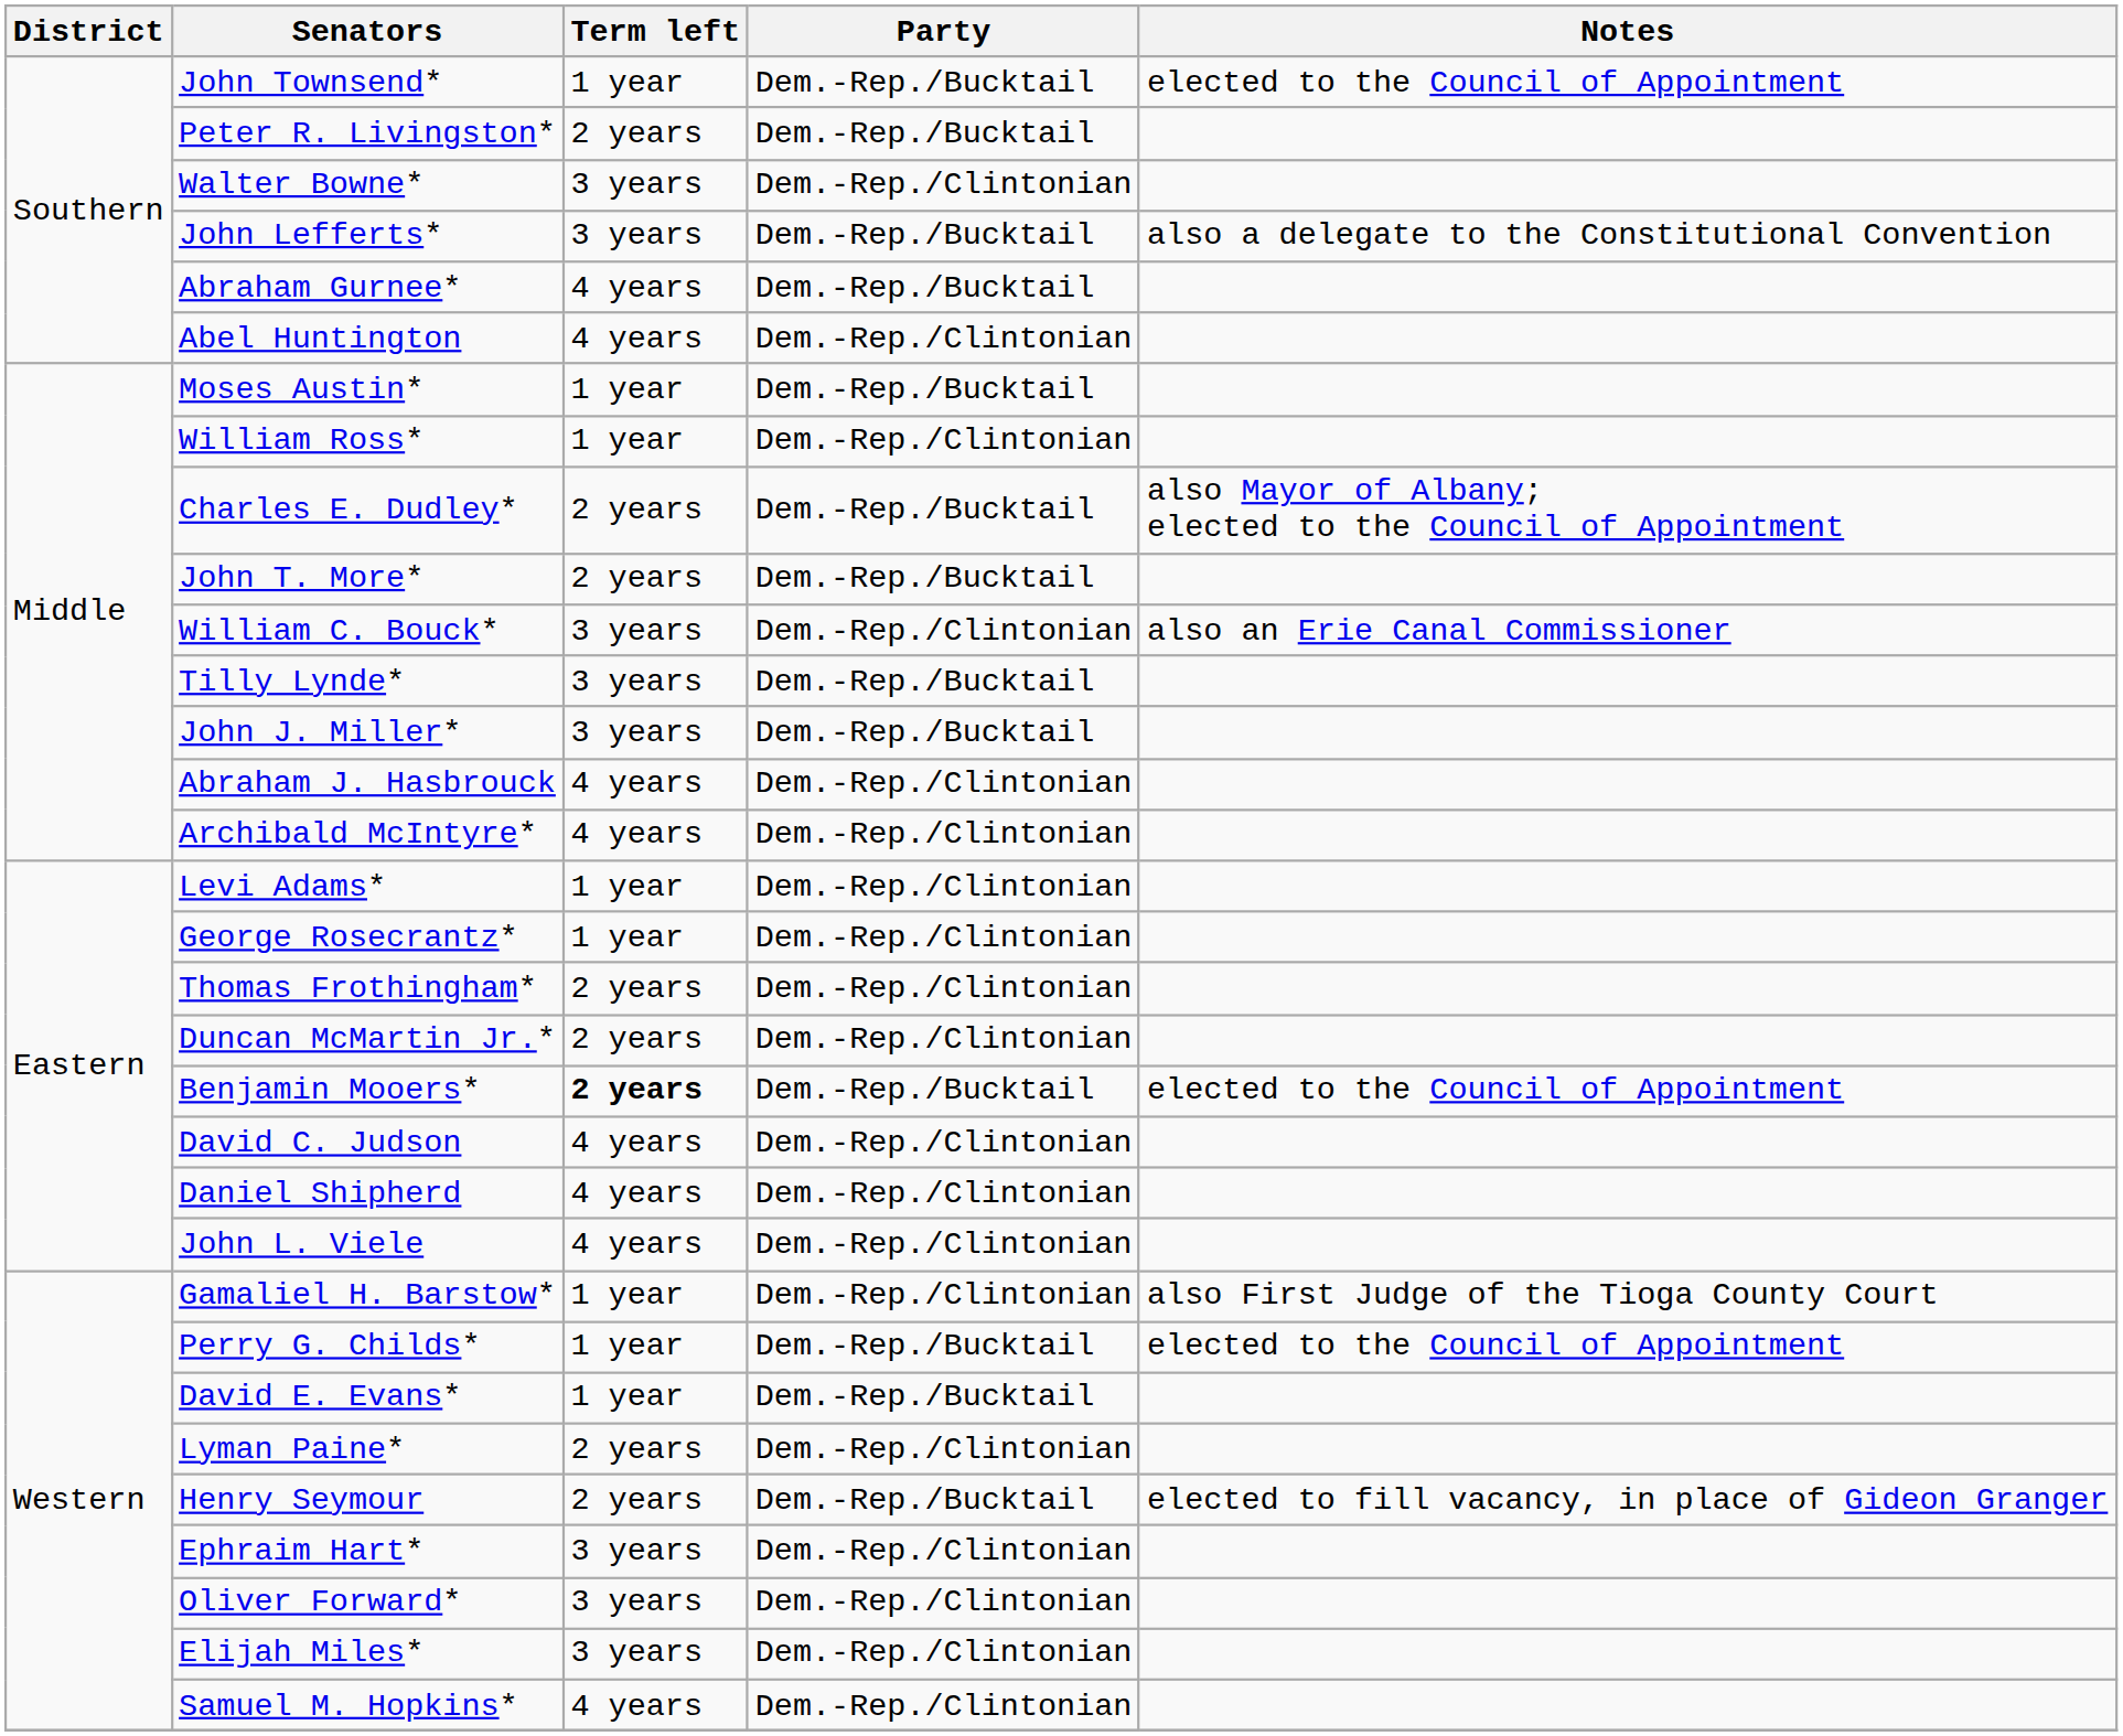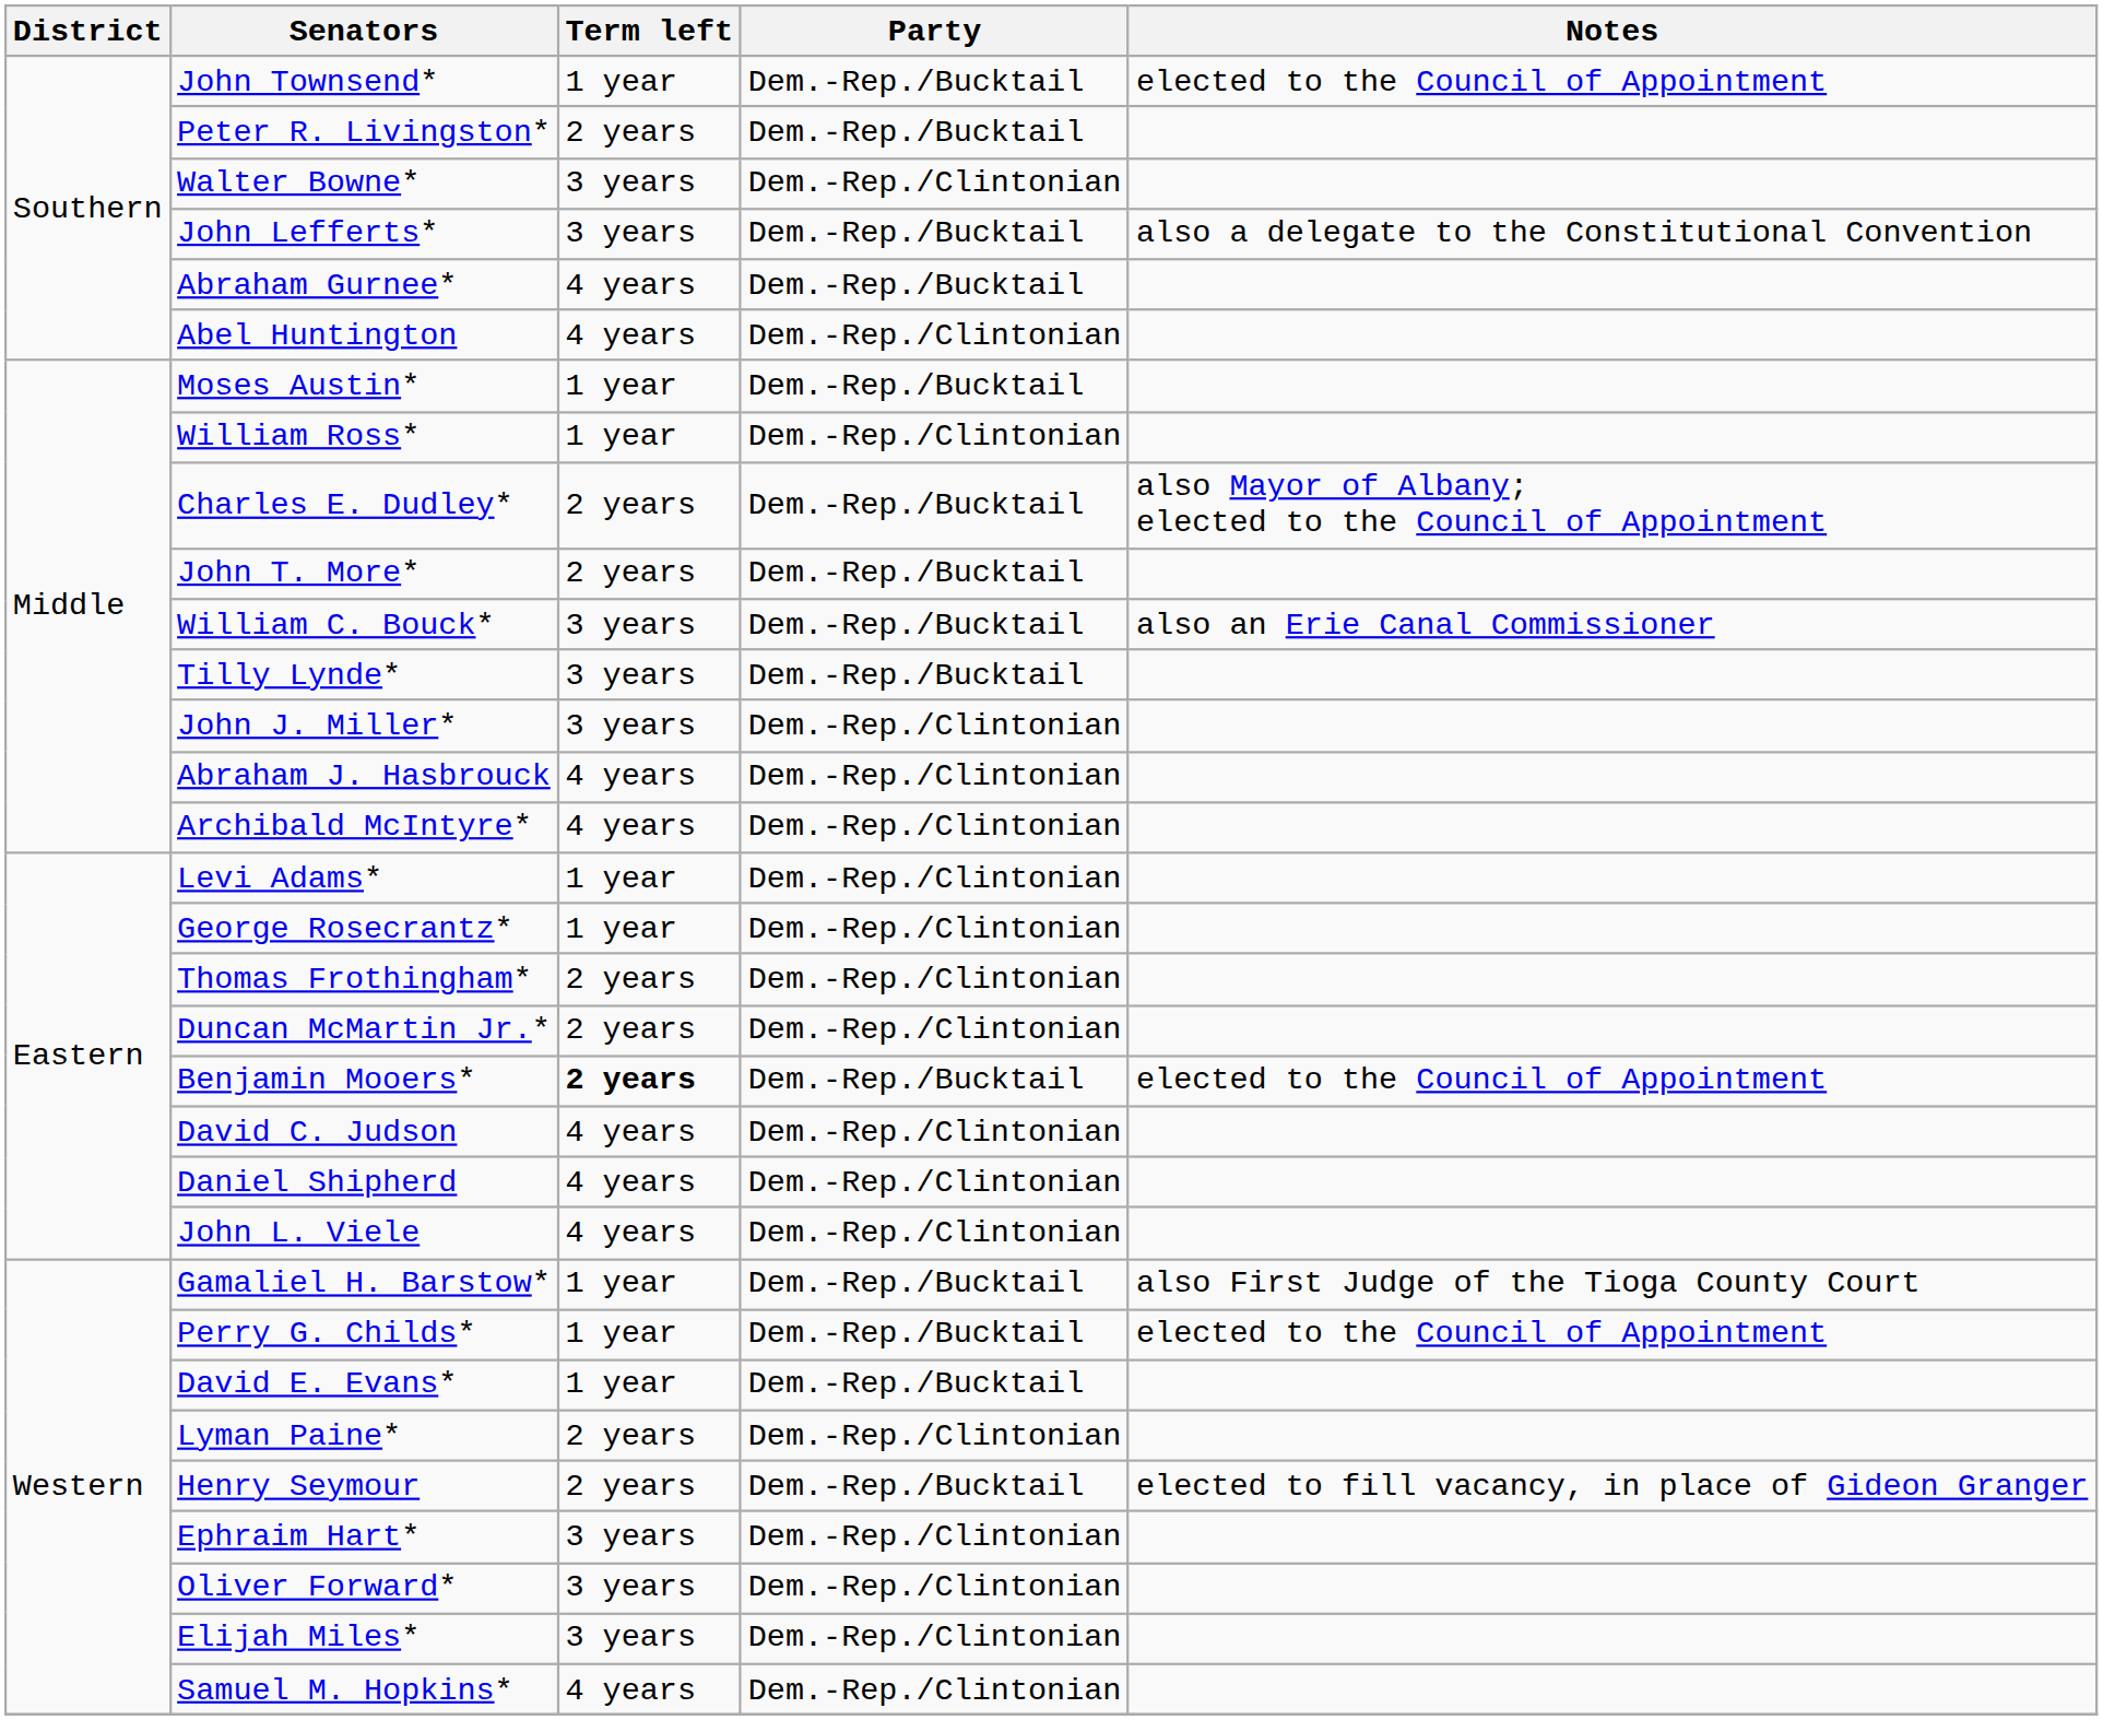William C. Bouck* | Party: Dem.-Rep./Clintonian -> Dem.-Rep./Bucktail
John J. Miller* | Party: Dem.-Rep./Bucktail -> Dem.-Rep./Clintonian
Gamaliel H. Barstow* | Party: Dem.-Rep./Clintonian -> Dem.-Rep./Bucktail
